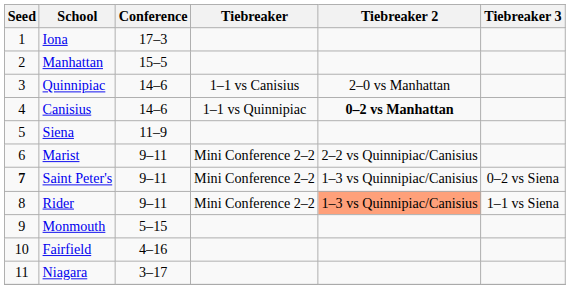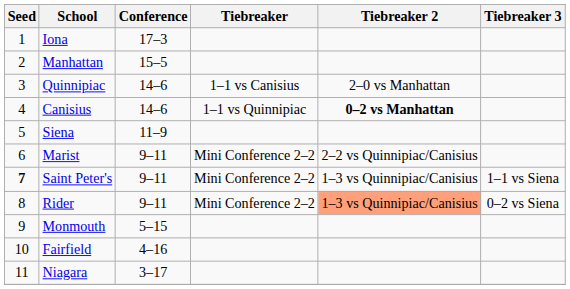Saint Peter's | Tiebreaker 3: 0–2 vs Siena -> 1–1 vs Siena
Rider | Tiebreaker 3: 1–1 vs Siena -> 0–2 vs Siena
